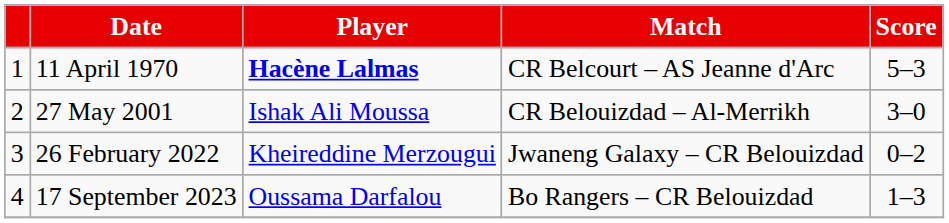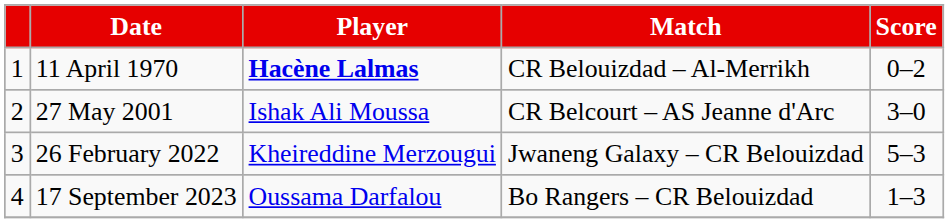11 April 1970 | Match: CR Belcourt – AS Jeanne d'Arc -> CR Belouizdad – Al-Merrikh
11 April 1970 | Score: 5–3 -> 0–2
27 May 2001 | Match: CR Belouizdad – Al-Merrikh -> CR Belcourt – AS Jeanne d'Arc
26 February 2022 | Score: 0–2 -> 5–3
